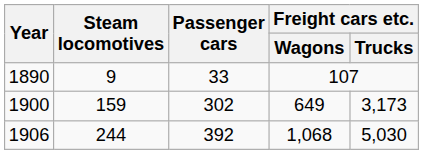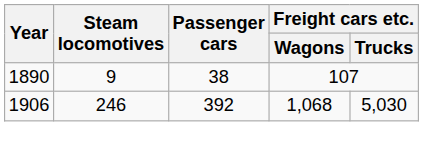1890 | Passenger cars: 33 -> 38
- row: 1900 | 159 | 302 | 649 | 3,173
1906 | Steam locomotives: 244 -> 246
